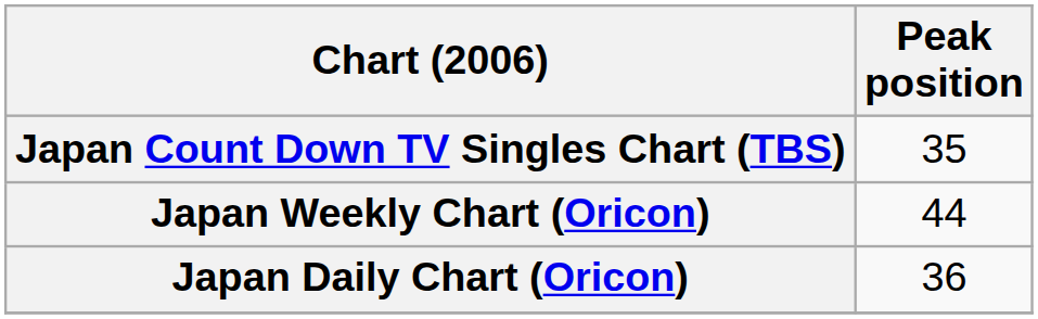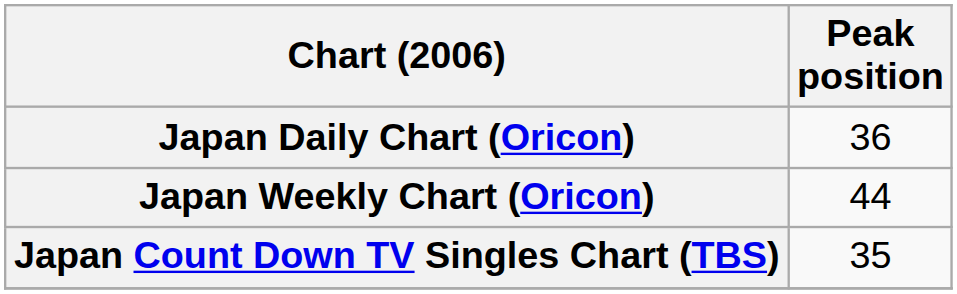rows swapped: Japan Daily Chart (Oricon) <-> Japan Count Down TV Singles Chart (TBS)
